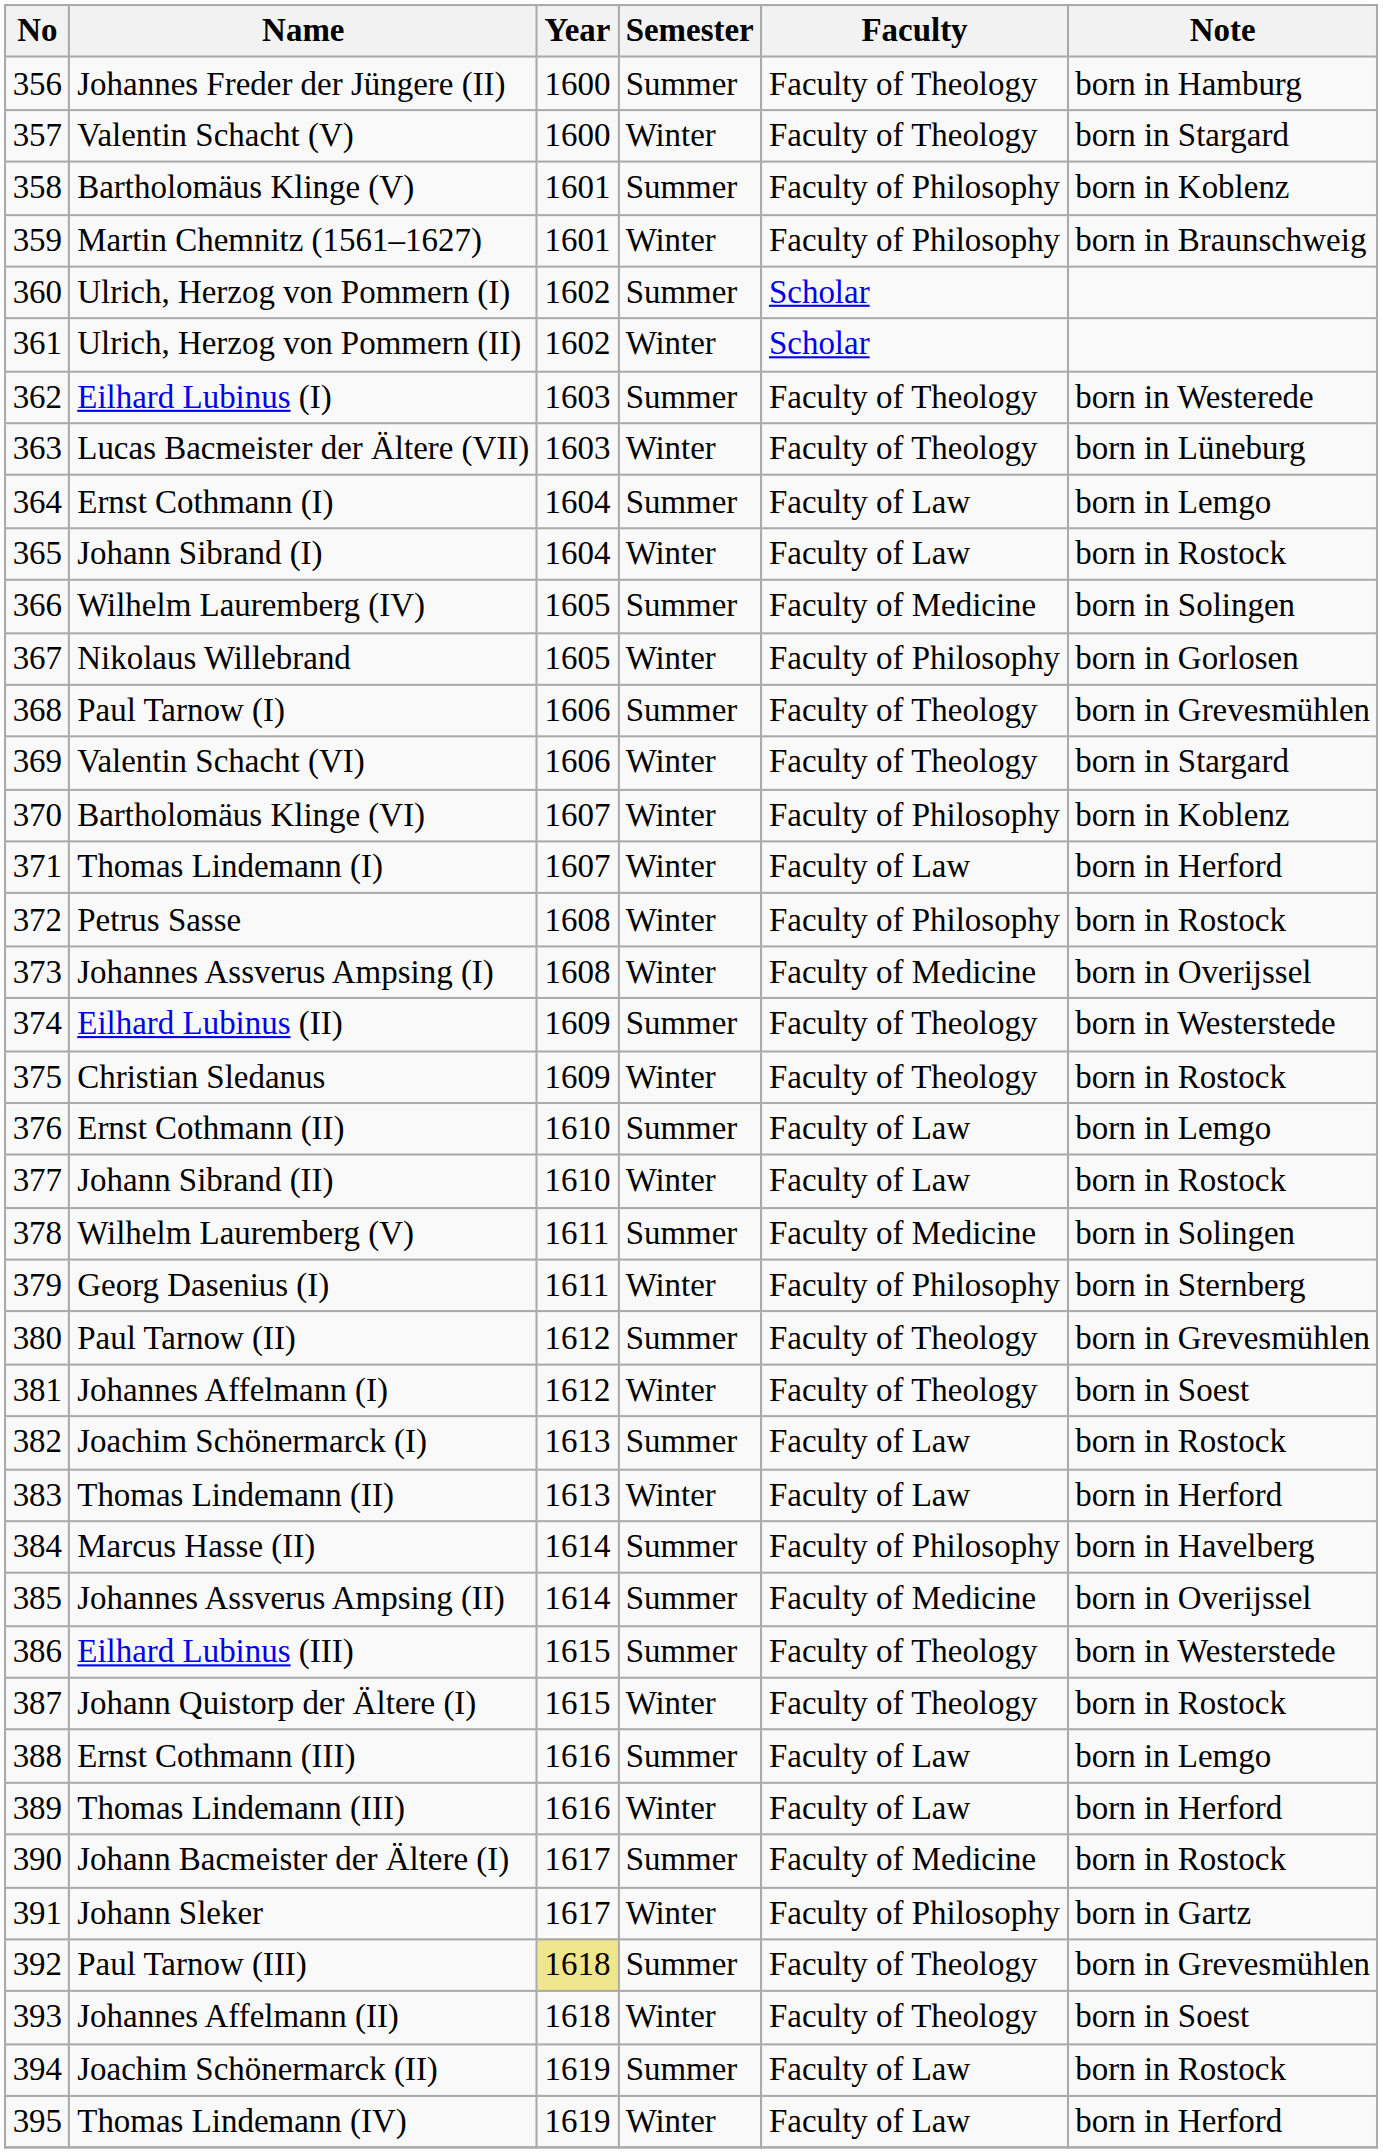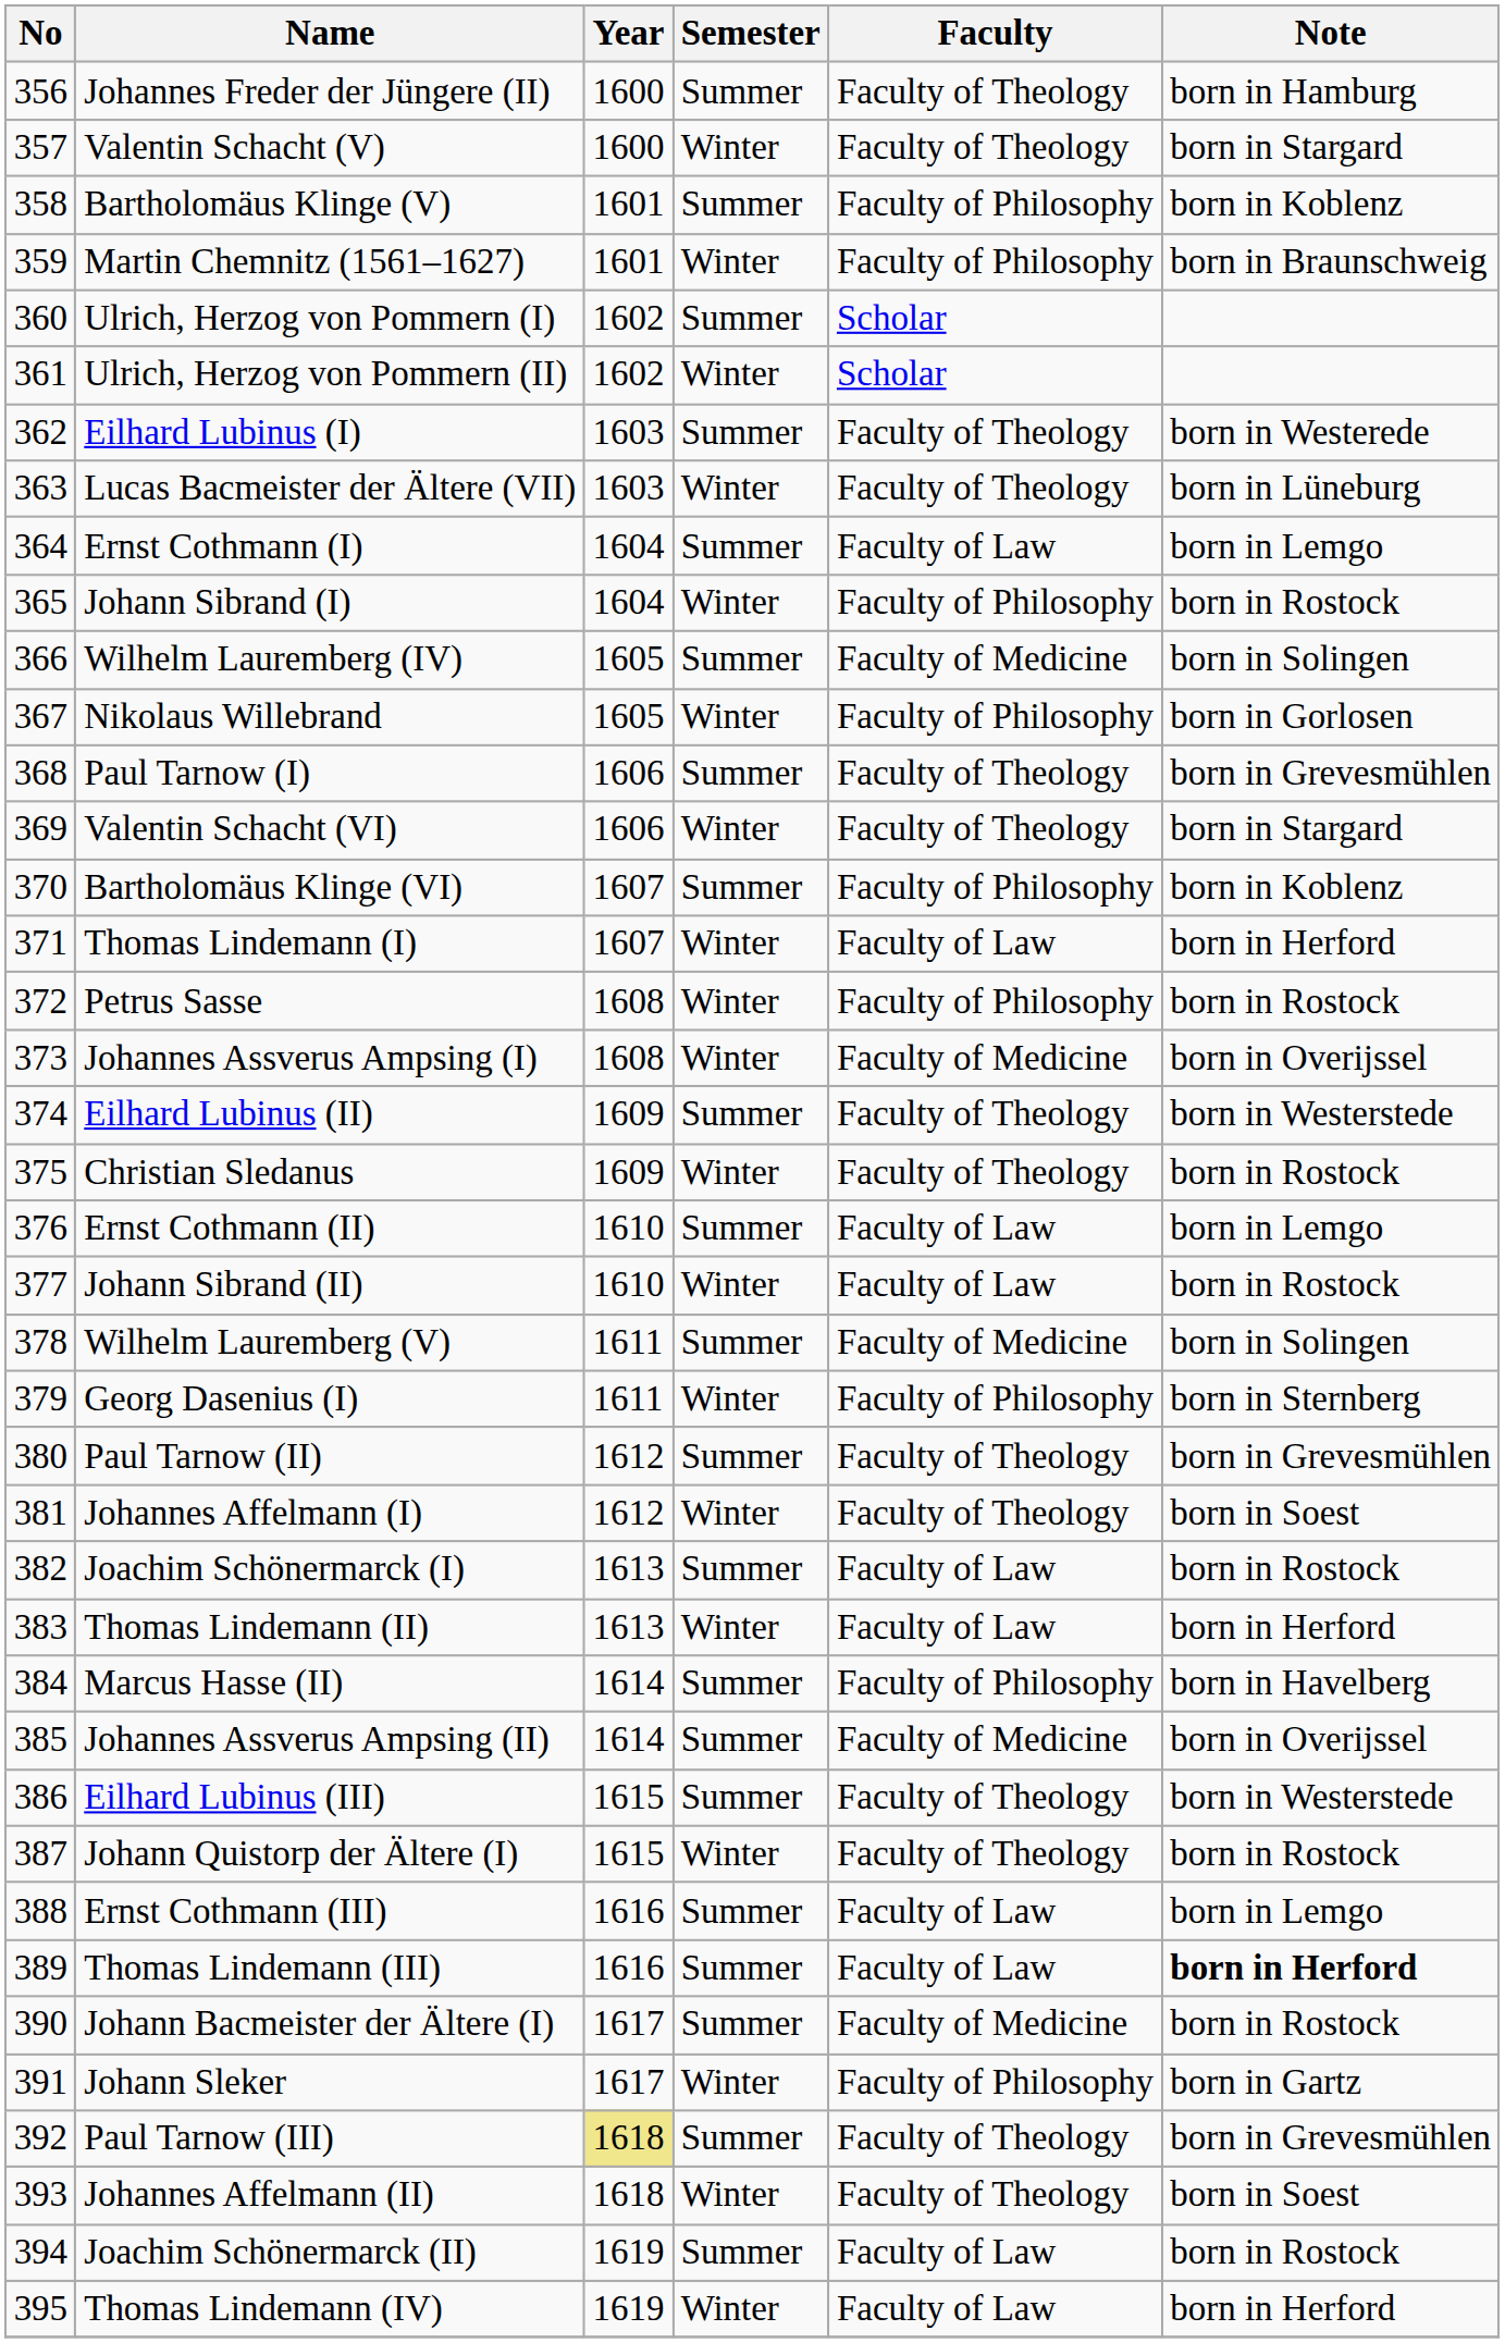Johann Sibrand (I) | Faculty: Faculty of Law -> Faculty of Philosophy
Bartholomäus Klinge (VI) | Semester: Winter -> Summer
Thomas Lindemann (III) | Semester: Winter -> Summer
Thomas Lindemann (III) | Note: normal -> bold
